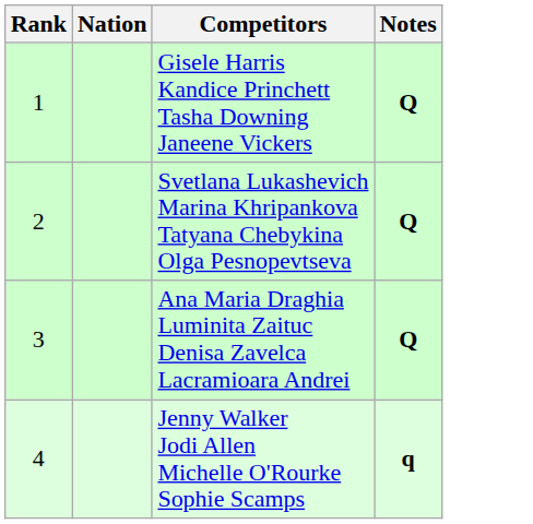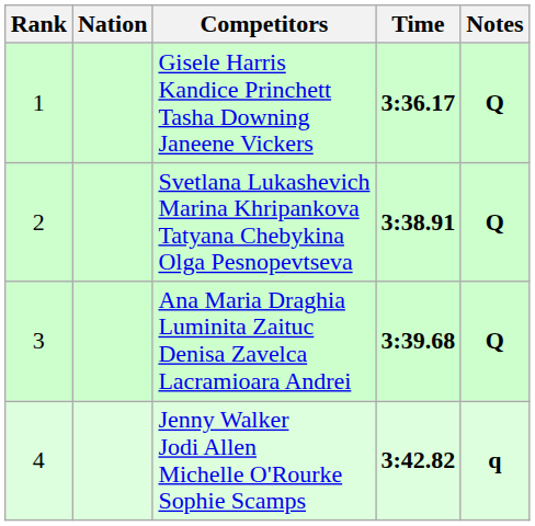+ column: Time | 3:36.17 | 3:38.91 | 3:39.68 | 3:42.82
